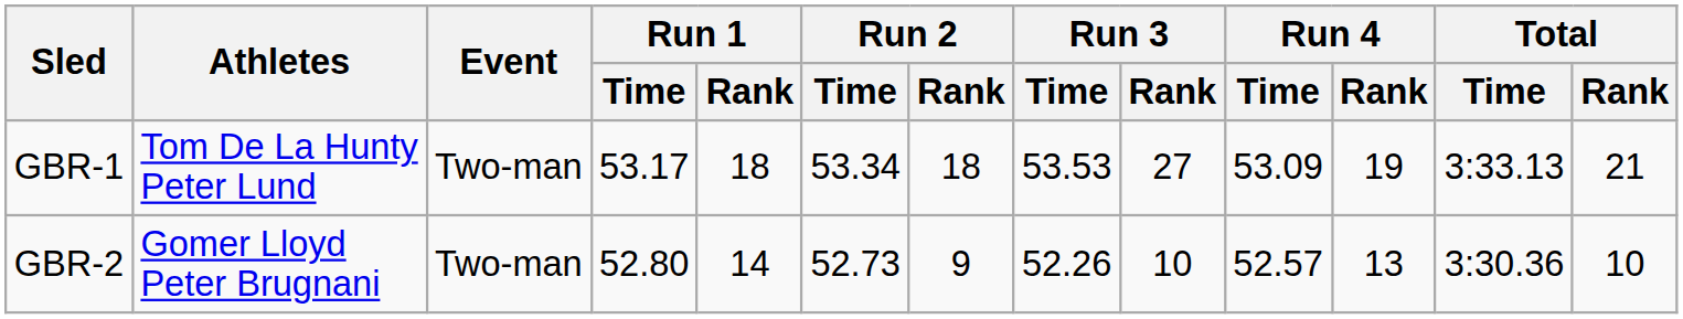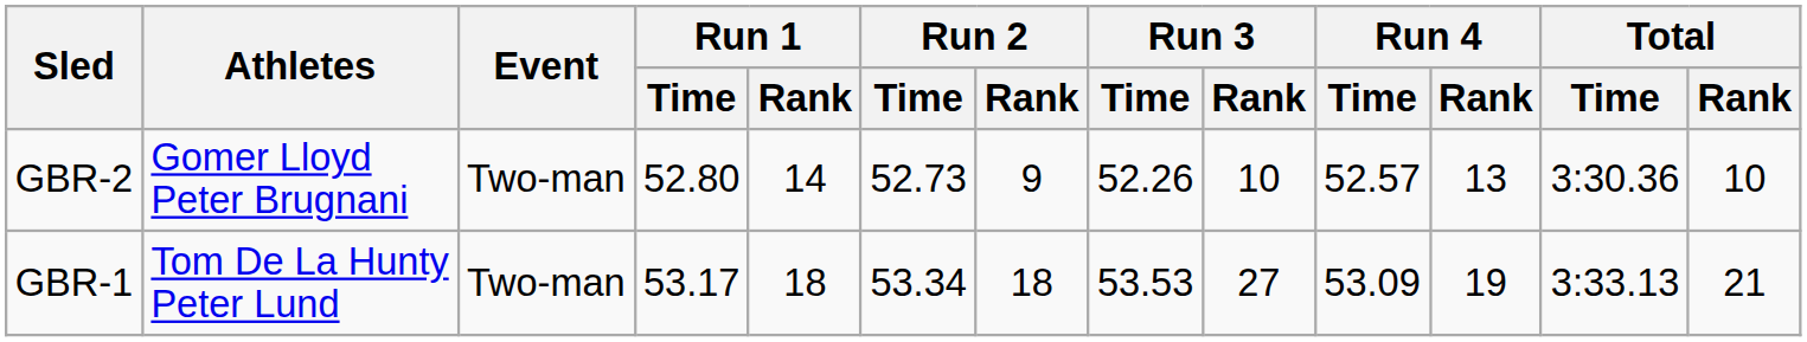rows swapped: GBR-1 <-> GBR-2
